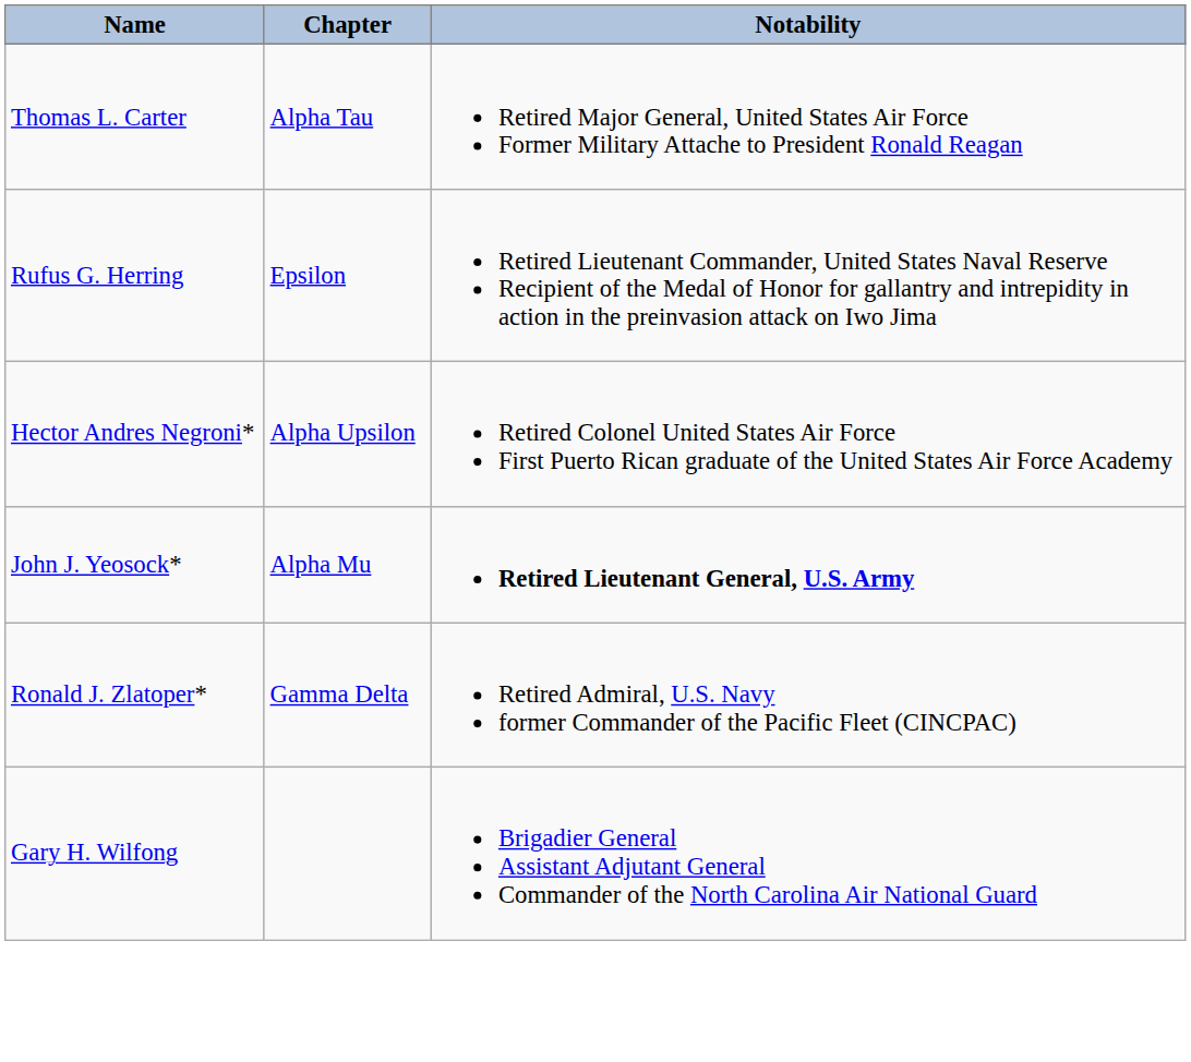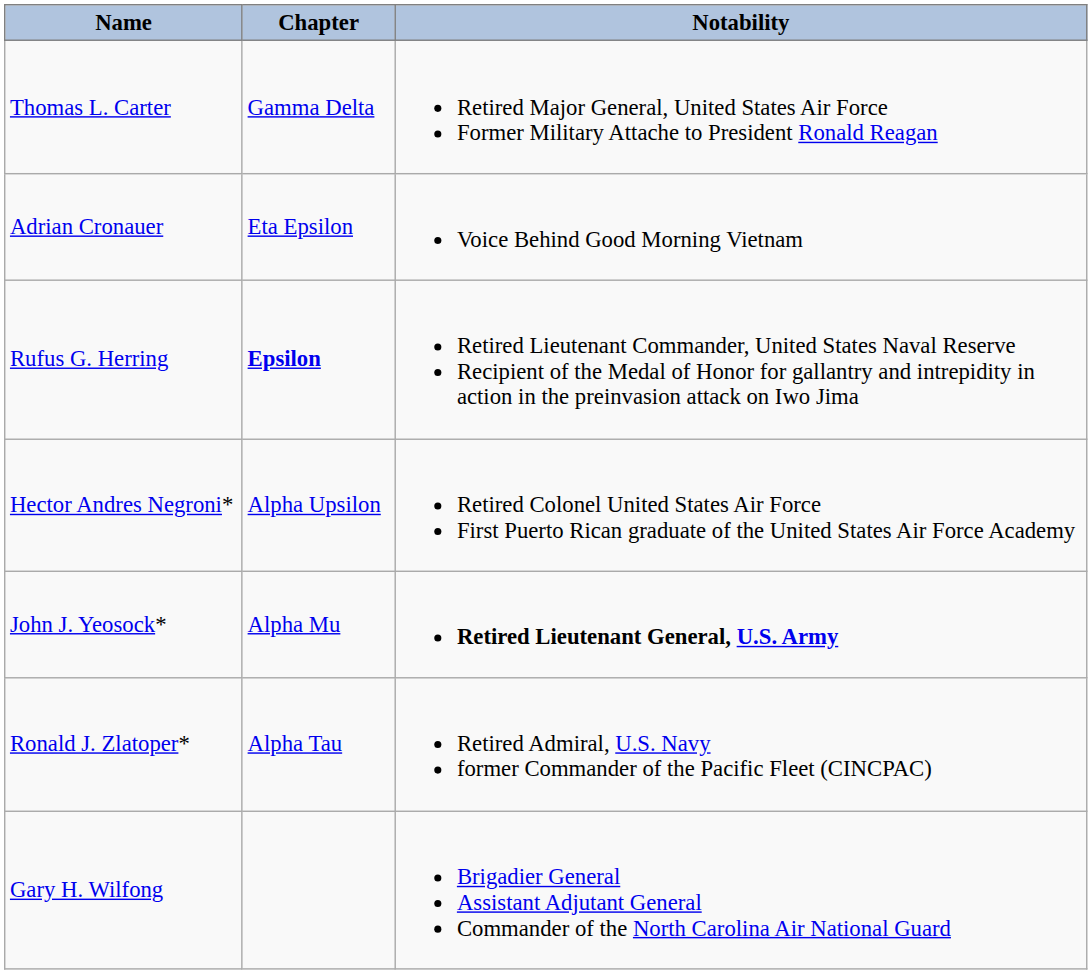Thomas L. Carter | Chapter: Alpha Tau -> Gamma Delta
+ row: Adrian Cronauer | Eta Epsilon | Voice Behind Good Morning Vietnam
Rufus G. Herring | Chapter: normal -> bold
Ronald J. Zlatoper* | Chapter: Gamma Delta -> Alpha Tau
